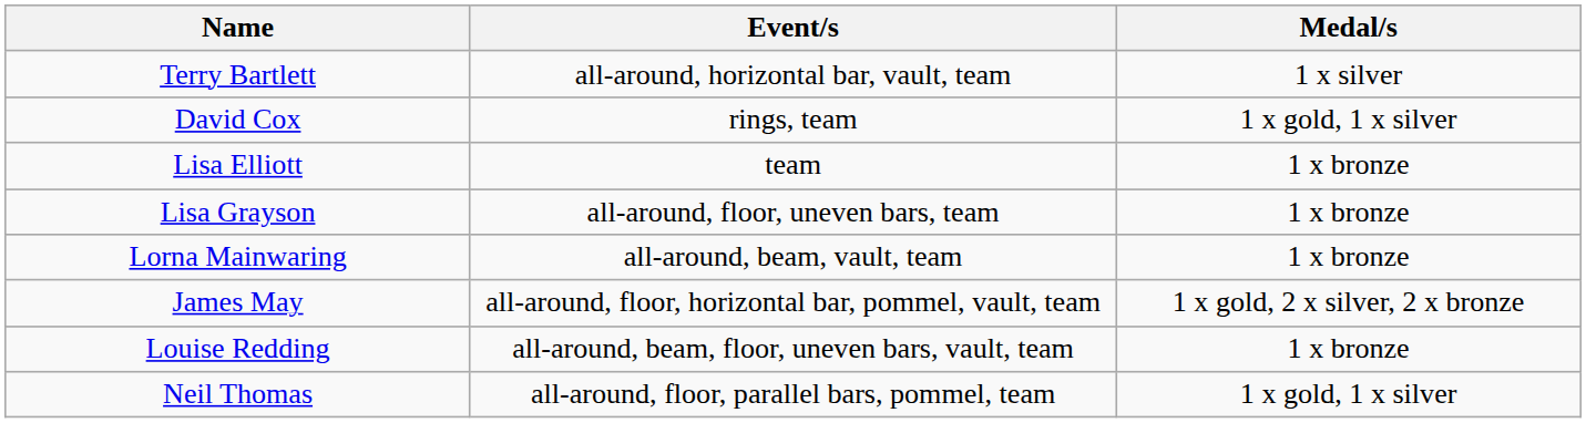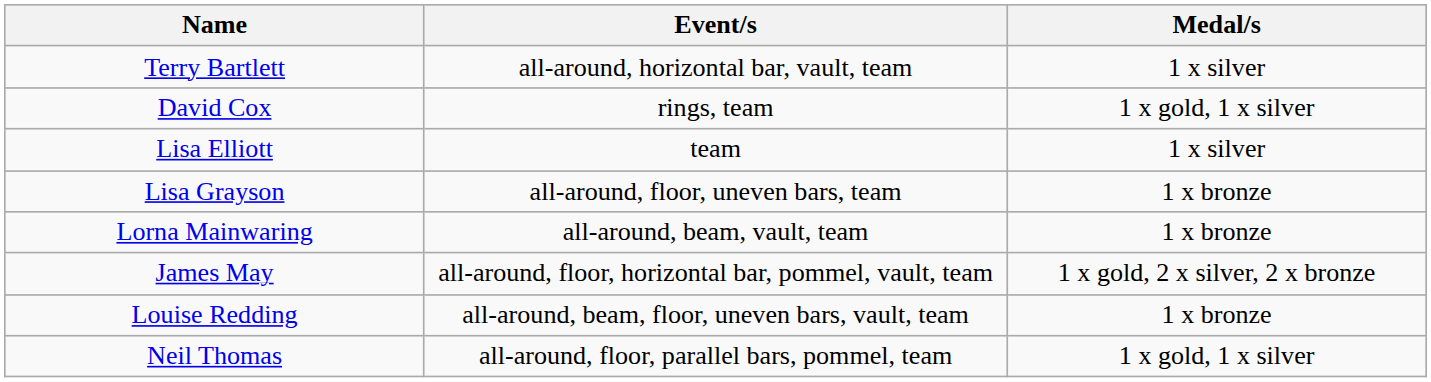Lisa Elliott | Medal/s: 1 x bronze -> 1 x silver
